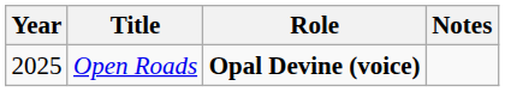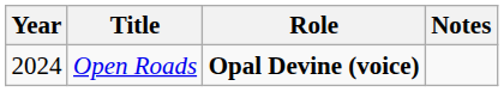Open Roads | Year: 2025 -> 2024
